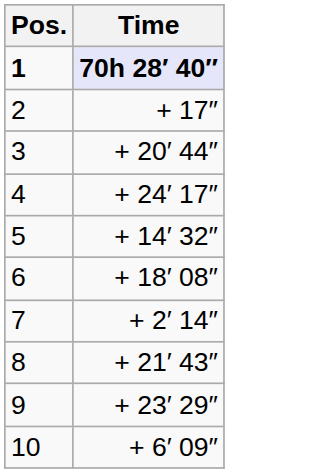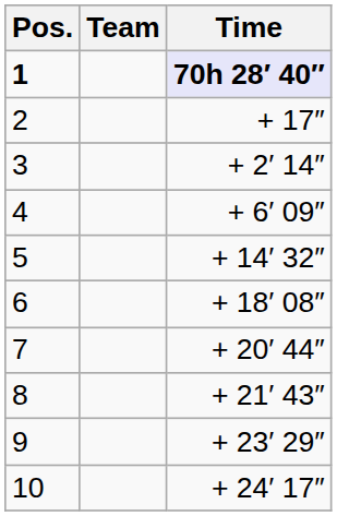+ column: Team
3 | Time: + 20′ 44″ -> + 2′ 14″
4 | Time: + 24′ 17″ -> + 6′ 09″
7 | Time: + 2′ 14″ -> + 20′ 44″
10 | Time: + 6′ 09″ -> + 24′ 17″
